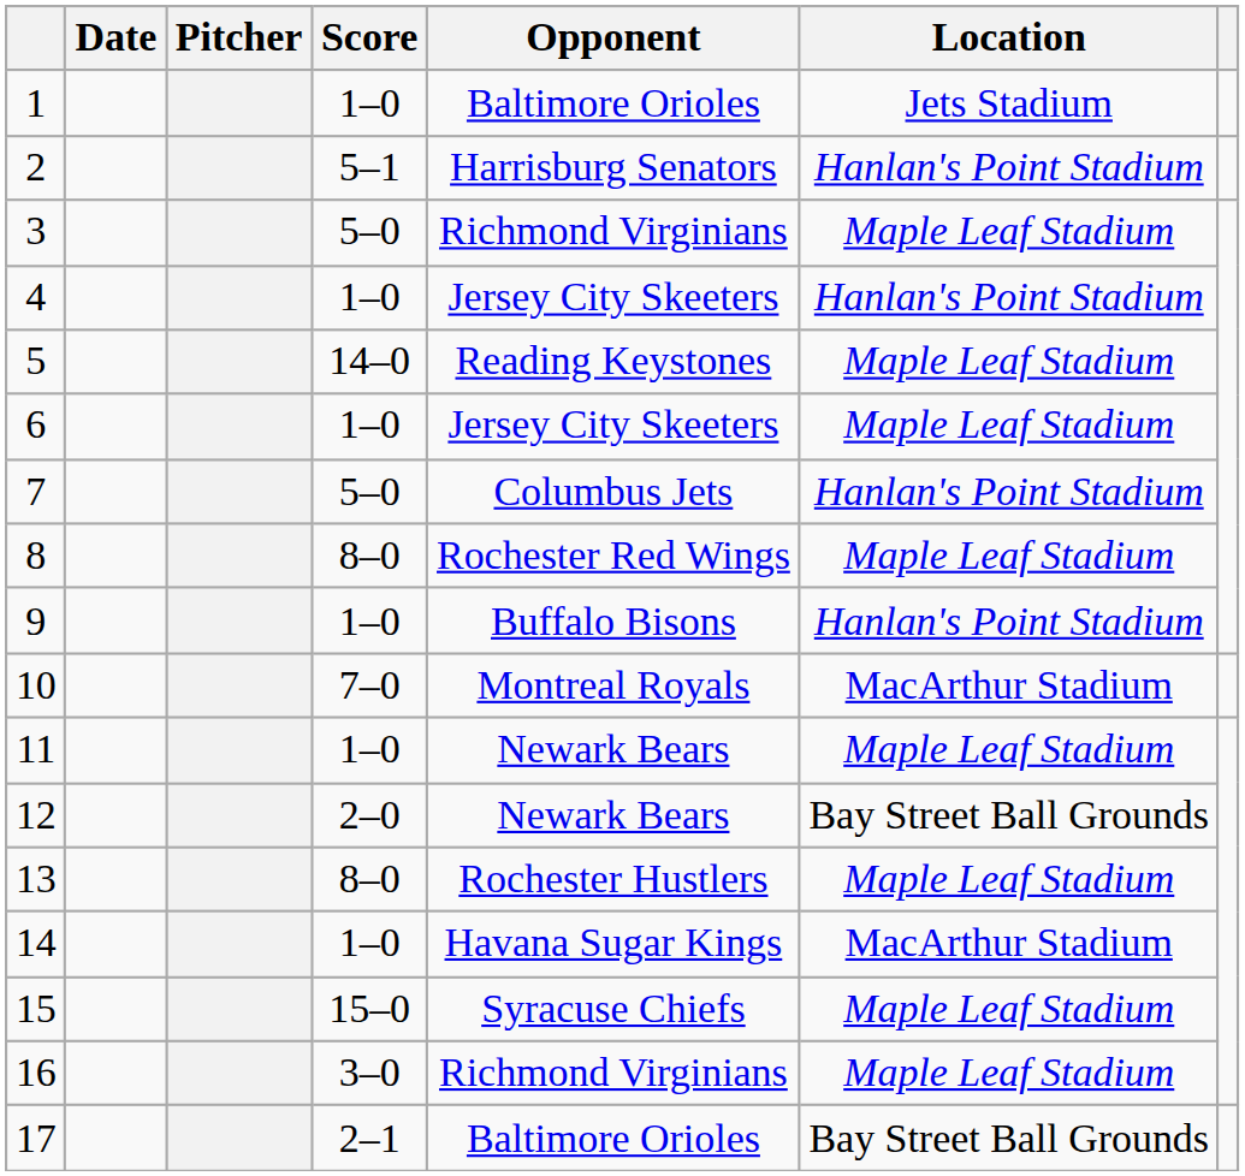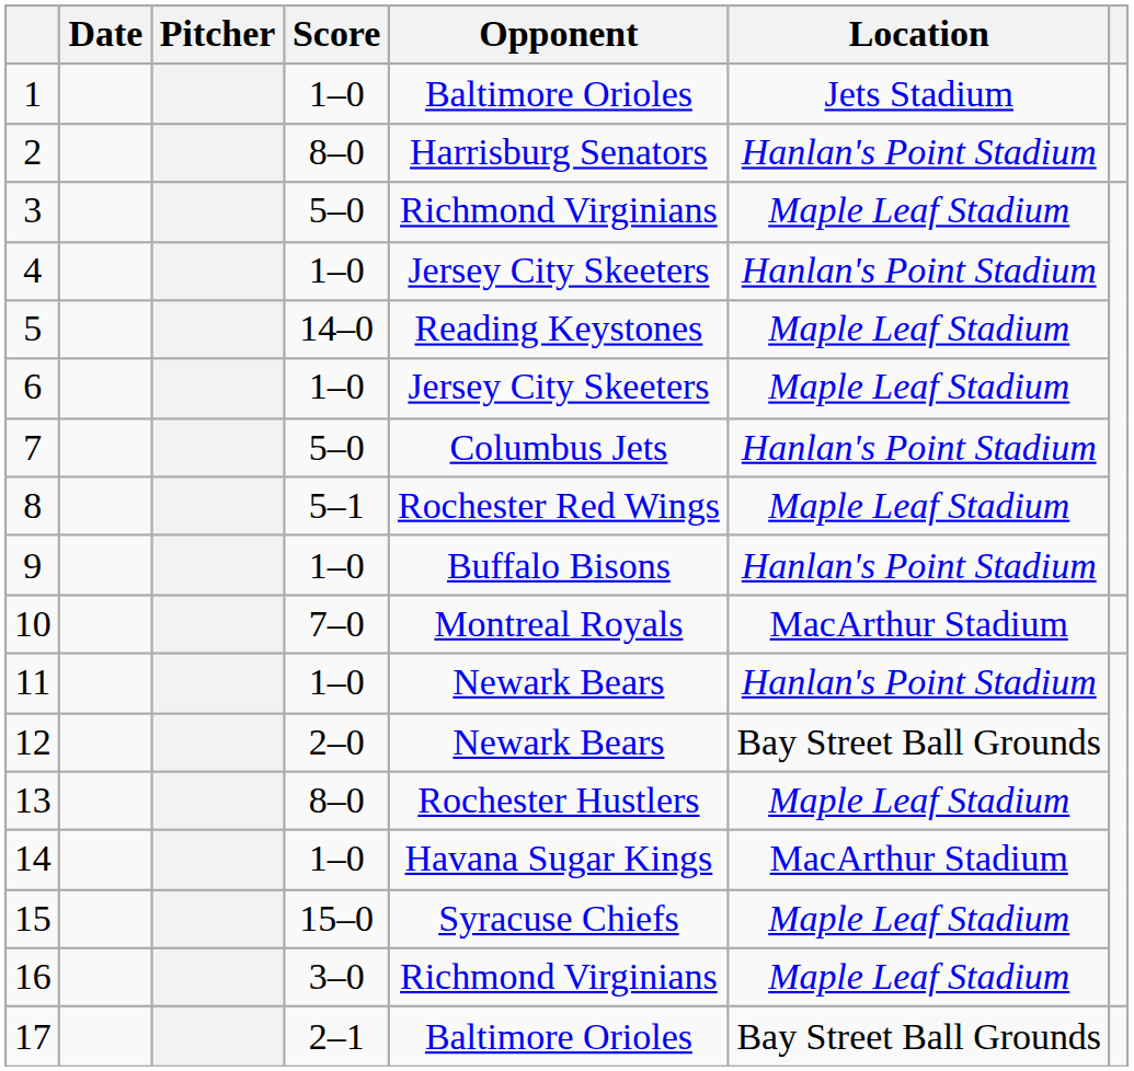2 | Score: 5–1 -> 8–0
8 | Score: 8–0 -> 5–1
11 | Location: Maple Leaf Stadium -> Hanlan's Point Stadium
